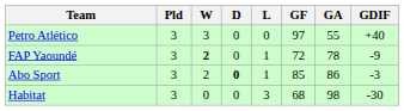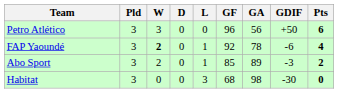+ column: Pts | 6 | 4 | 2 | 0
Petro Atlético | GF: 97 -> 96
Petro Atlético | GA: 55 -> 56
Petro Atlético | GDIF: +40 -> +50
FAP Yaoundé | GF: 72 -> 92
FAP Yaoundé | GDIF: -9 -> -6
Abo Sport | D: bold -> normal
Abo Sport | GA: 86 -> 89
